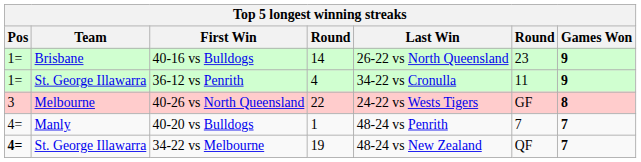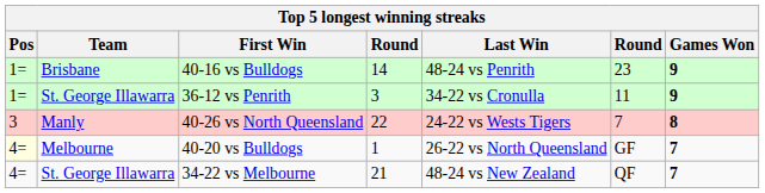40-16 vs Bulldogs | Last Win: 26-22 vs North Queensland -> 48-24 vs Penrith
36-12 vs Penrith | column 4: 4 -> 3
40-26 vs North Queensland | Team: Melbourne -> Manly
40-26 vs North Queensland | column 6: GF -> 7
40-20 vs Bulldogs | Pos: no background -> lightyellow background
40-20 vs Bulldogs | Team: Manly -> Melbourne
40-20 vs Bulldogs | Last Win: 48-24 vs Penrith -> 26-22 vs North Queensland
40-20 vs Bulldogs | column 6: 7 -> GF
34-22 vs Melbourne | Pos: bold -> normal
34-22 vs Melbourne | column 4: 19 -> 21
